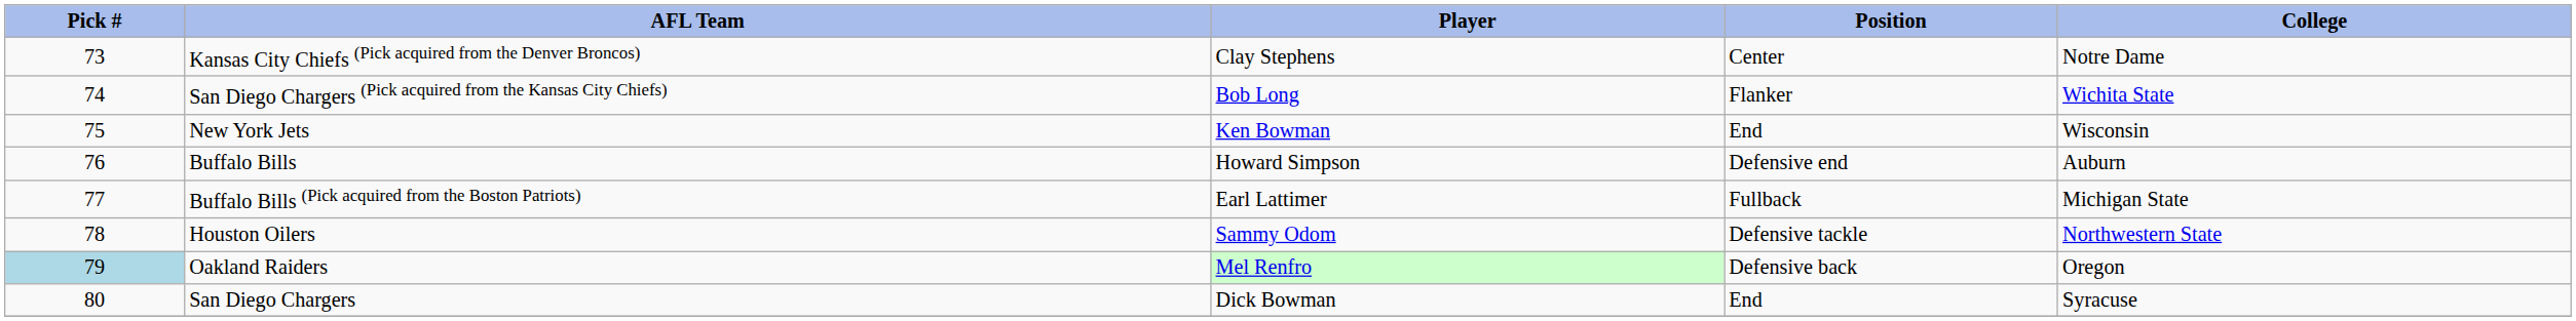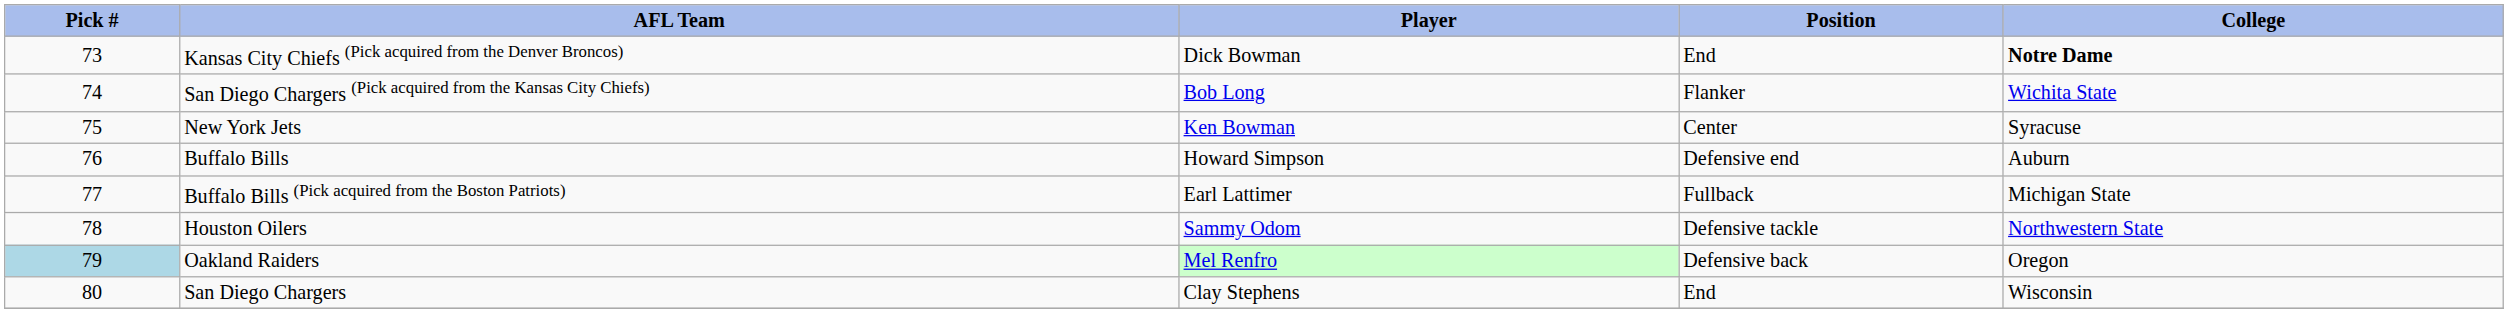Kansas City Chiefs (Pick acquired from the Denver Broncos) | Player: Clay Stephens -> Dick Bowman
Kansas City Chiefs (Pick acquired from the Denver Broncos) | Position: Center -> End
Kansas City Chiefs (Pick acquired from the Denver Broncos) | College: normal -> bold
New York Jets | Position: End -> Center
New York Jets | College: Wisconsin -> Syracuse
San Diego Chargers | Player: Dick Bowman -> Clay Stephens
San Diego Chargers | College: Syracuse -> Wisconsin
